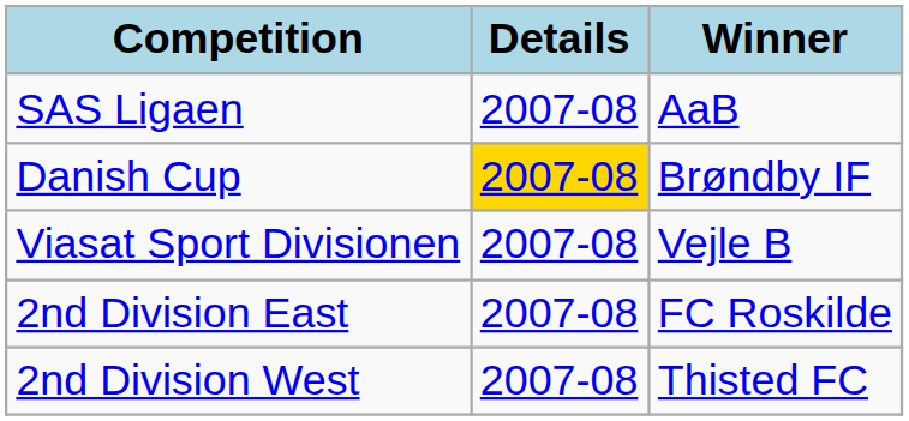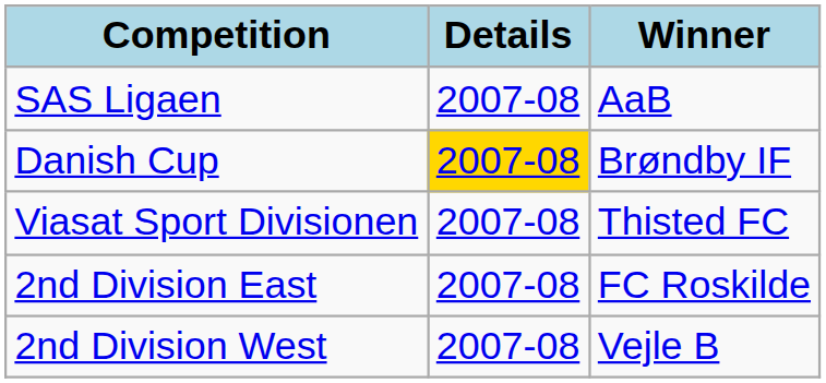Viasat Sport Divisionen | Winner: Vejle B -> Thisted FC
2nd Division West | Winner: Thisted FC -> Vejle B
